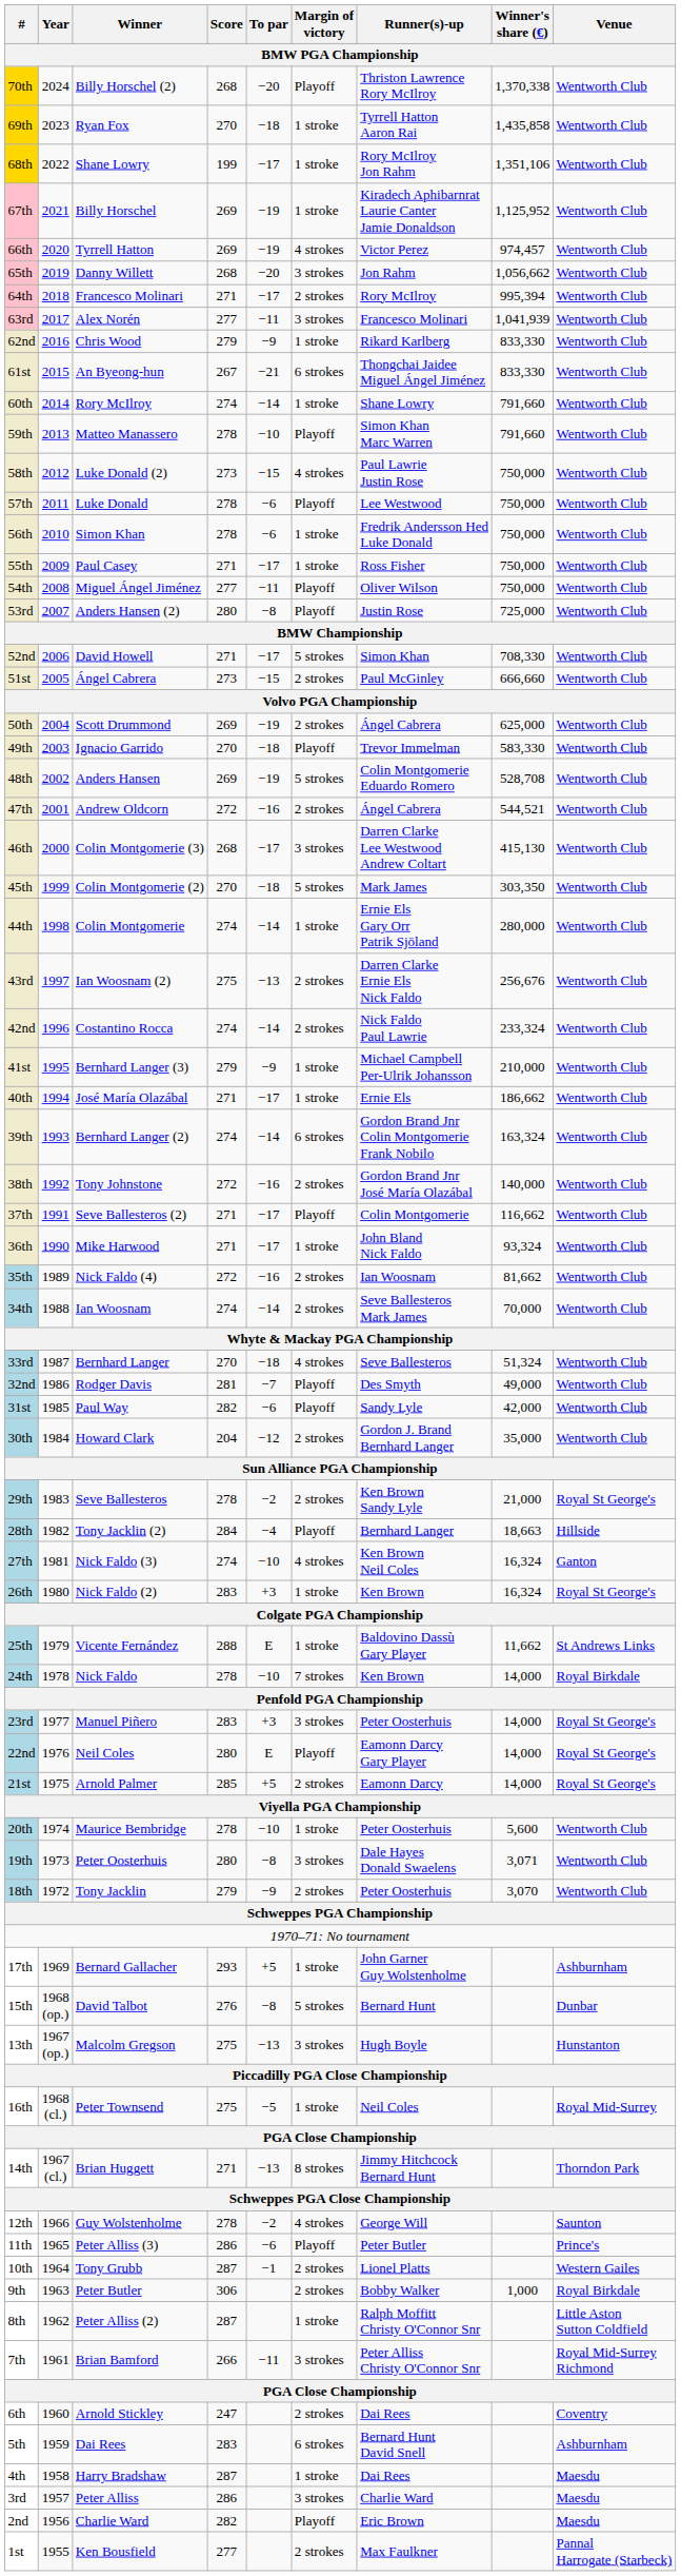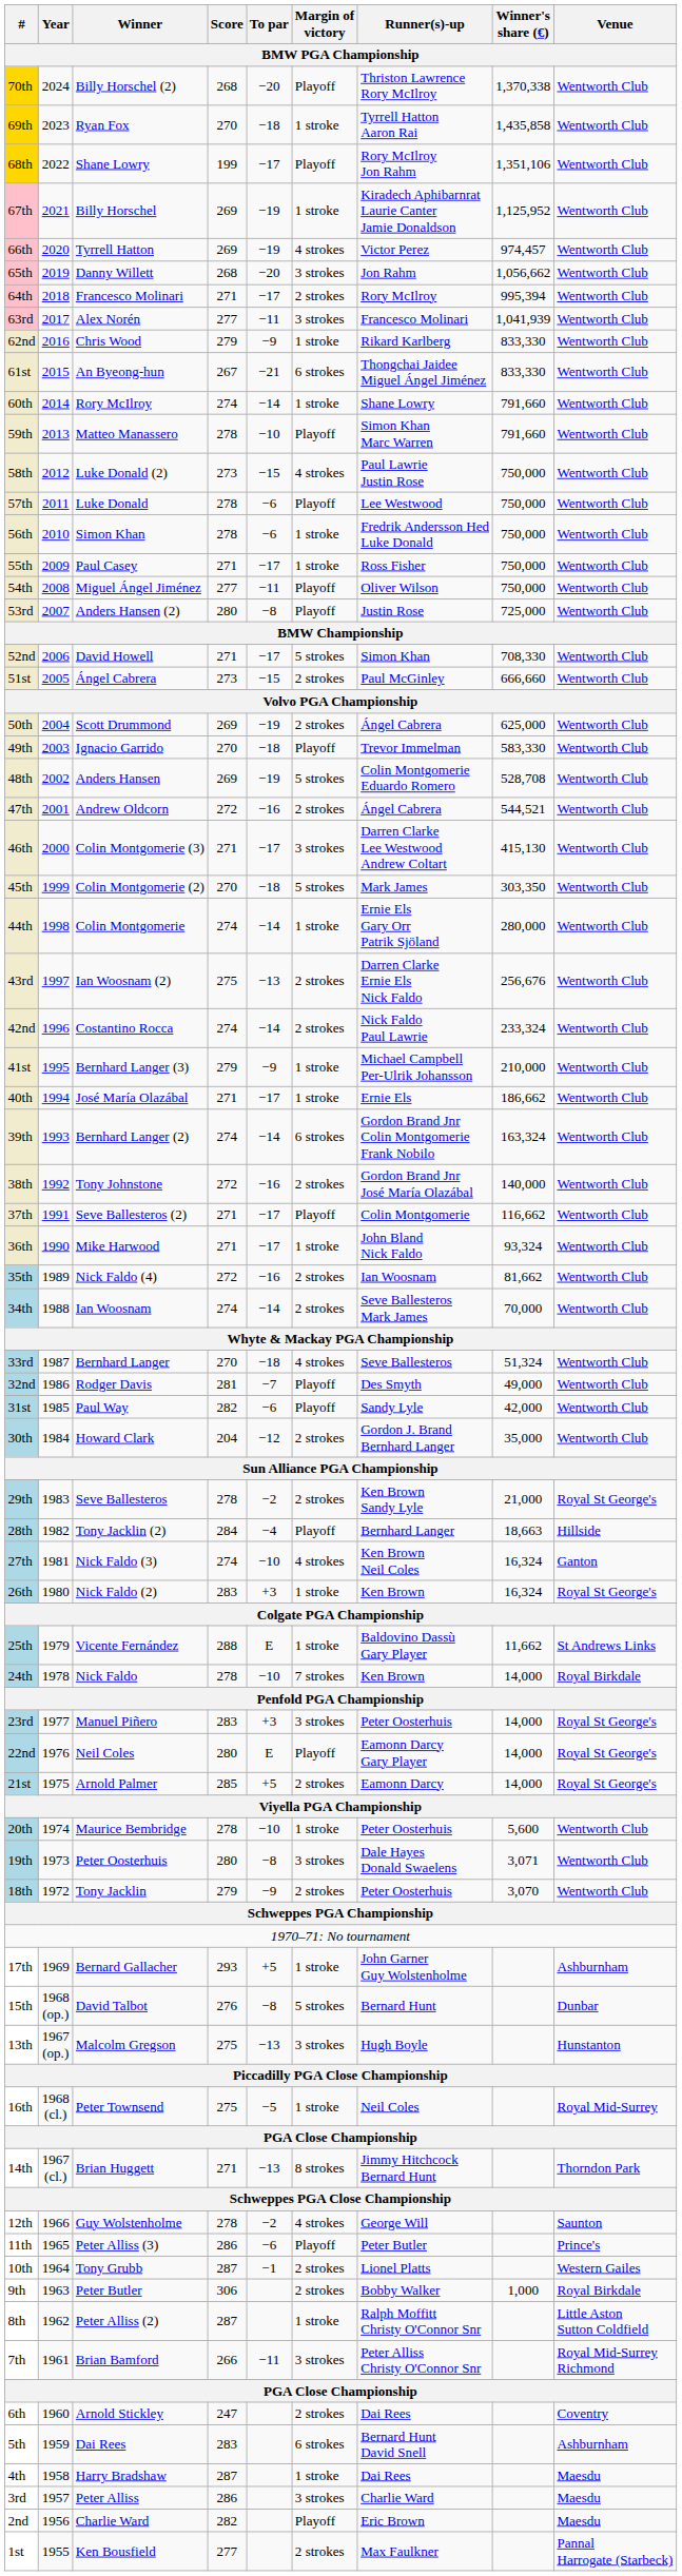68th | Margin of victory: 1 stroke -> Playoff
46th | Score: 268 -> 271
